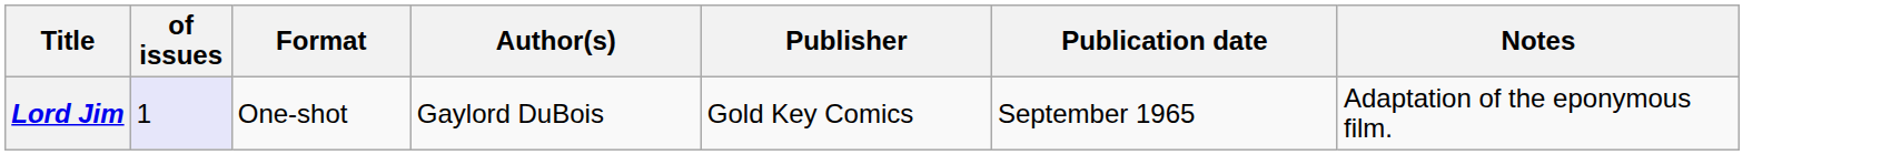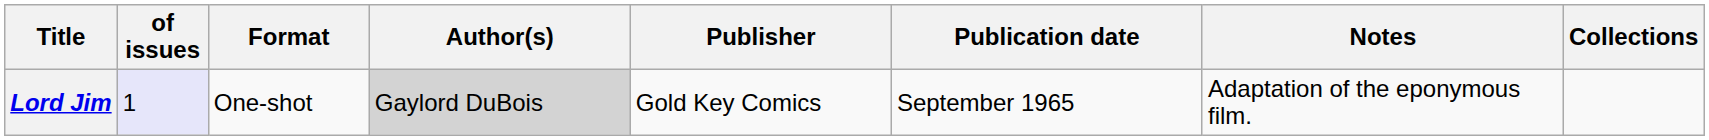+ column: Collections
Lord Jim | Author(s): no background -> lightgrey background
